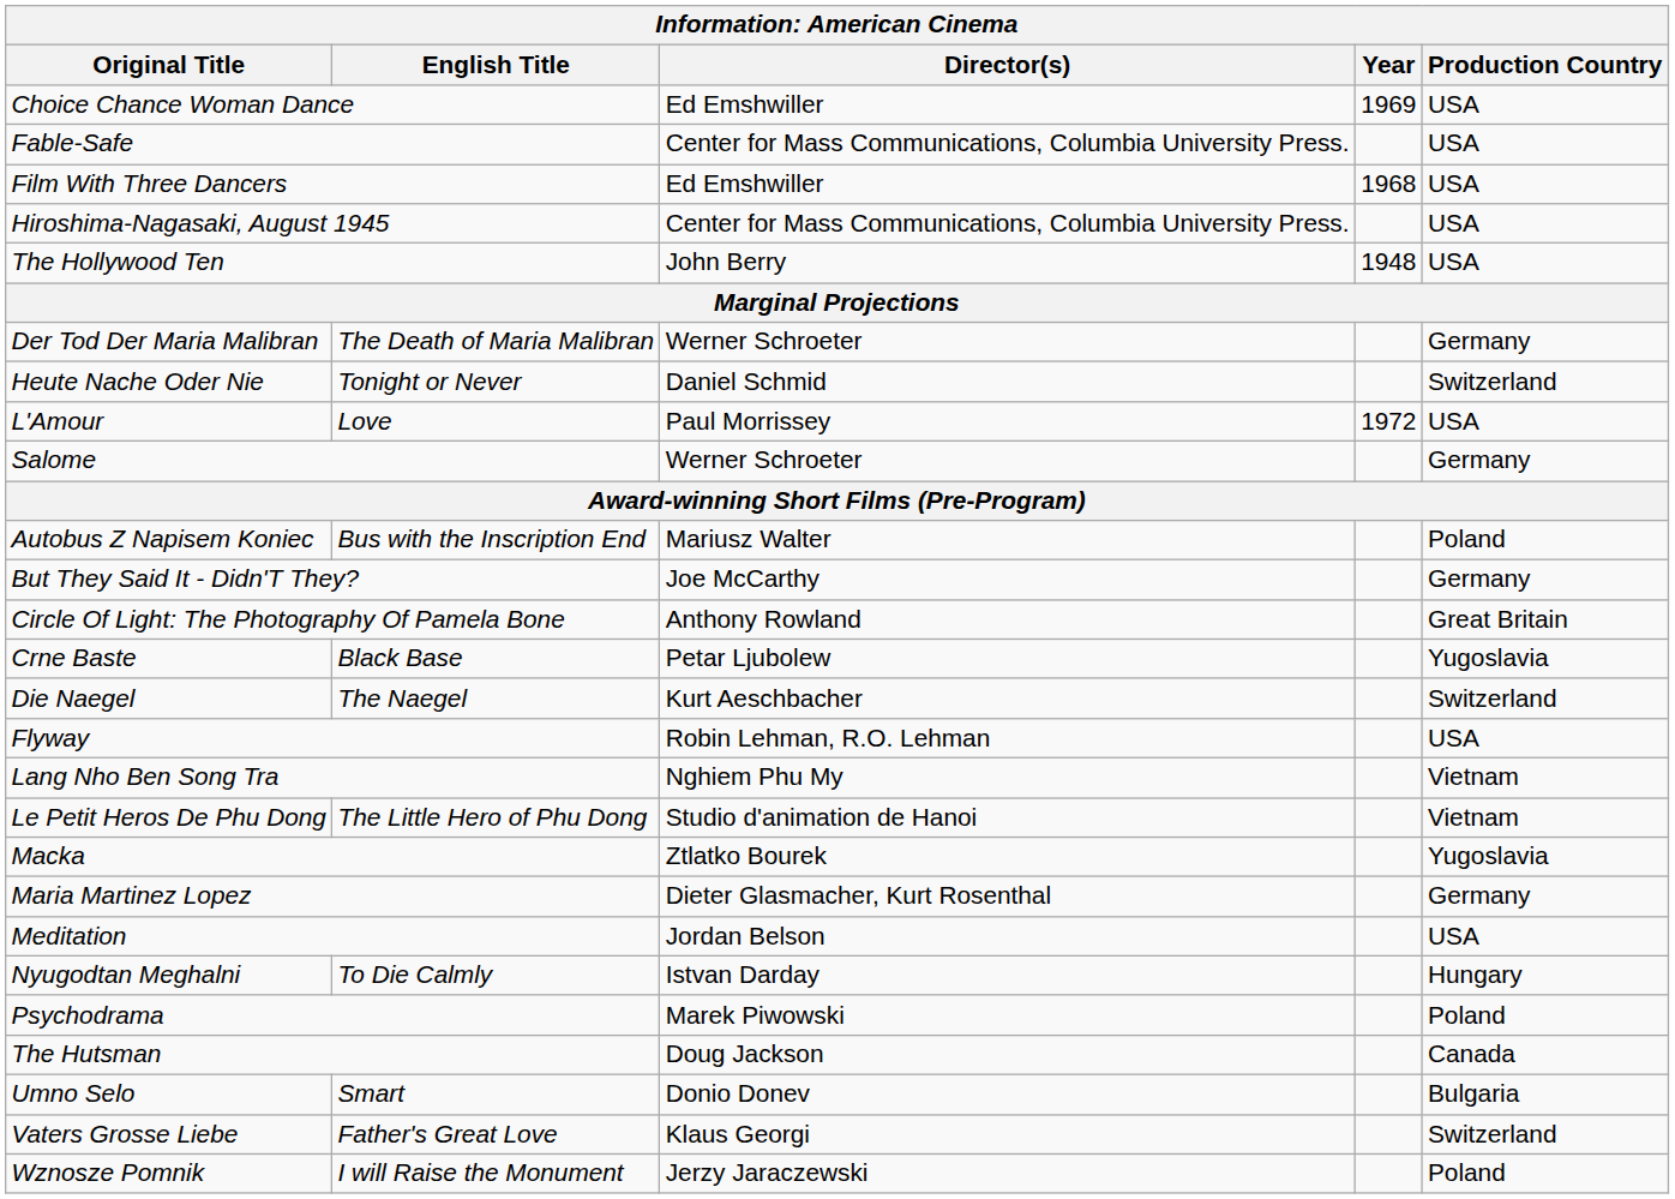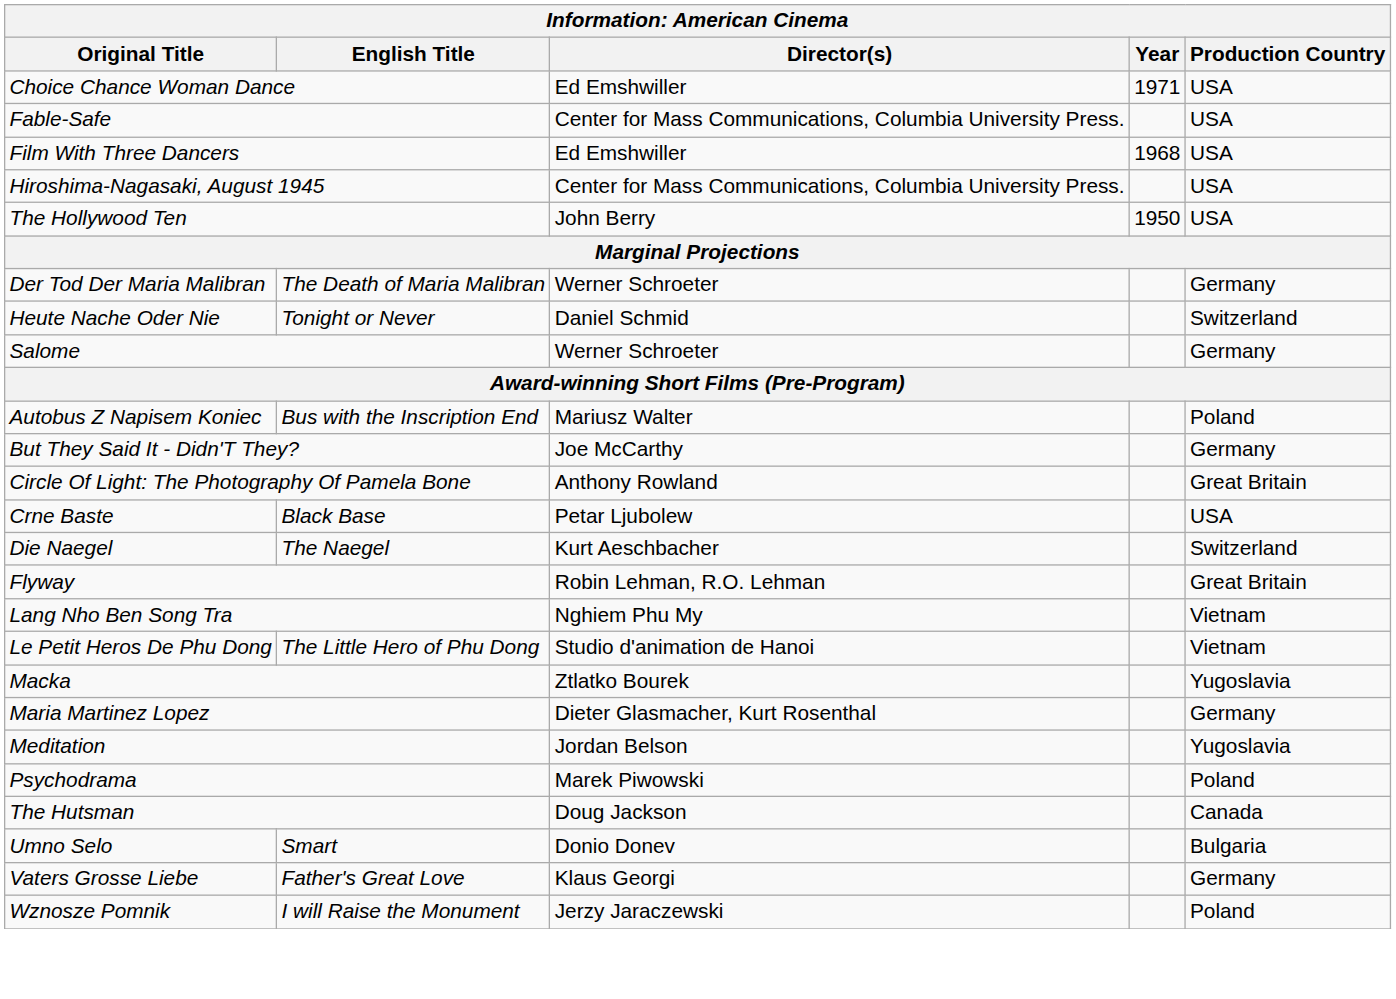Choice Chance Woman Dance | Year: 1969 -> 1971
The Hollywood Ten | Year: 1948 -> 1950
- row: L'Amour | Love | Paul Morrissey | 1972 | USA
Crne Baste | Production Country: Yugoslavia -> USA
Flyway | Production Country: USA -> Great Britain
Meditation | Production Country: USA -> Yugoslavia
- row: Nyugodtan Meghalni | To Die Calmly | Istvan Darday | Hungary
Vaters Grosse Liebe | Production Country: Switzerland -> Germany
